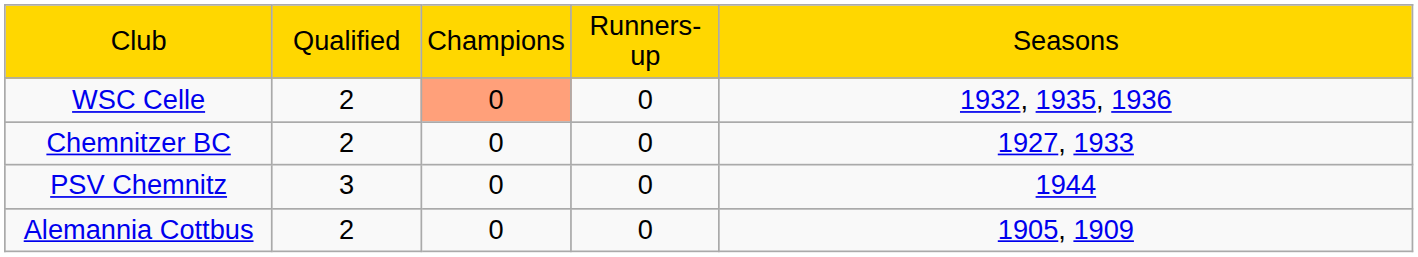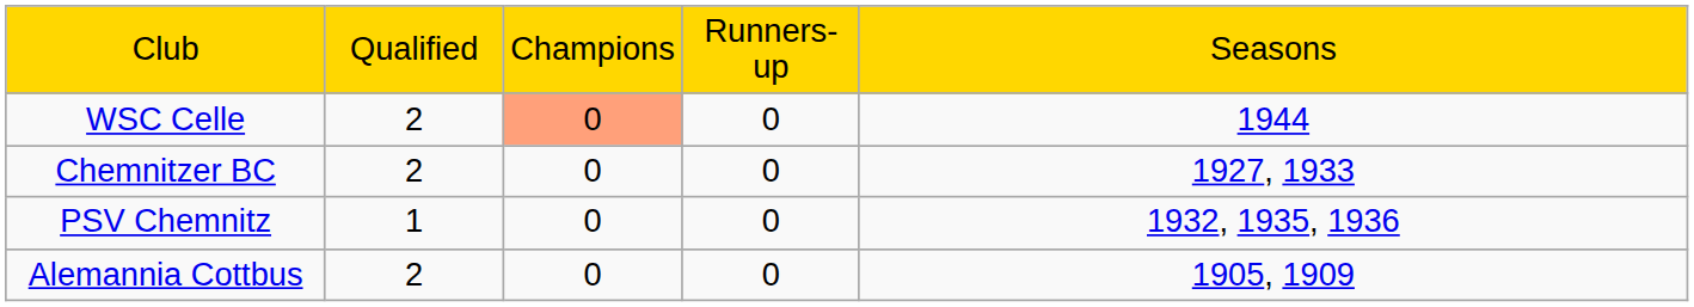WSC Celle | column 5: 1932, 1935, 1936 -> 1944
PSV Chemnitz | column 2: 3 -> 1
PSV Chemnitz | column 5: 1944 -> 1932, 1935, 1936
